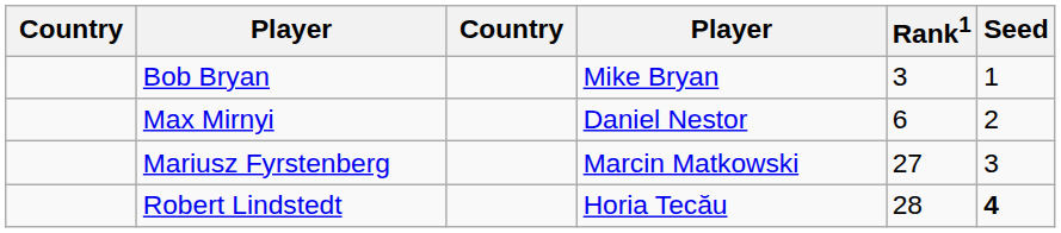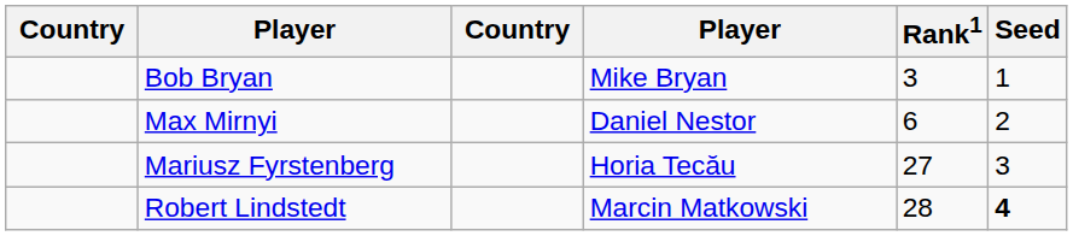Mariusz Fyrstenberg | column 4: Marcin Matkowski -> Horia Tecău
Robert Lindstedt | column 4: Horia Tecău -> Marcin Matkowski
